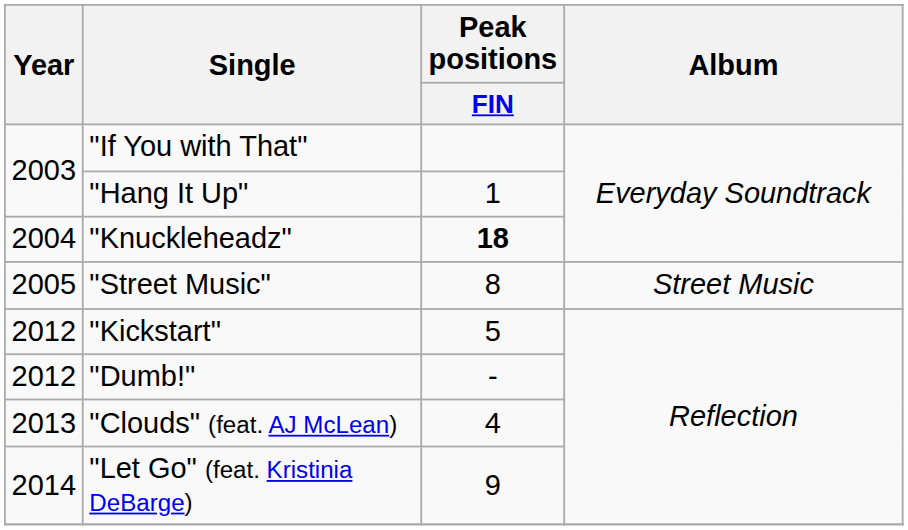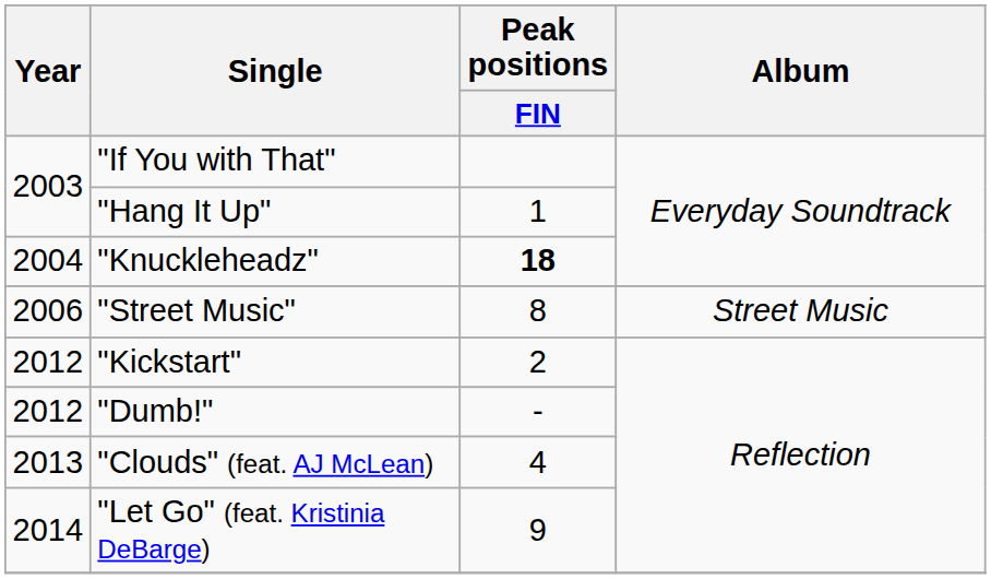"Street Music" | Year: 2005 -> 2006
"Kickstart" | Peak positions / FIN: 5 -> 2
